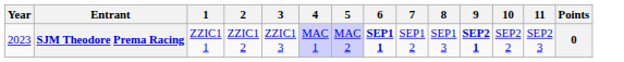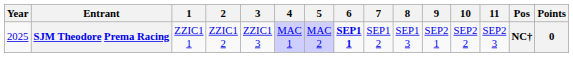+ column: Pos | NC†
SJM Theodore Prema Racing | Year: 2023 -> 2025
SJM Theodore Prema Racing | 9: bold -> normal
